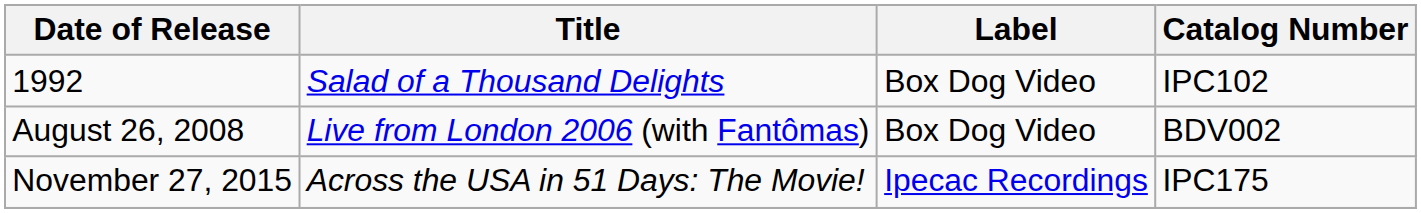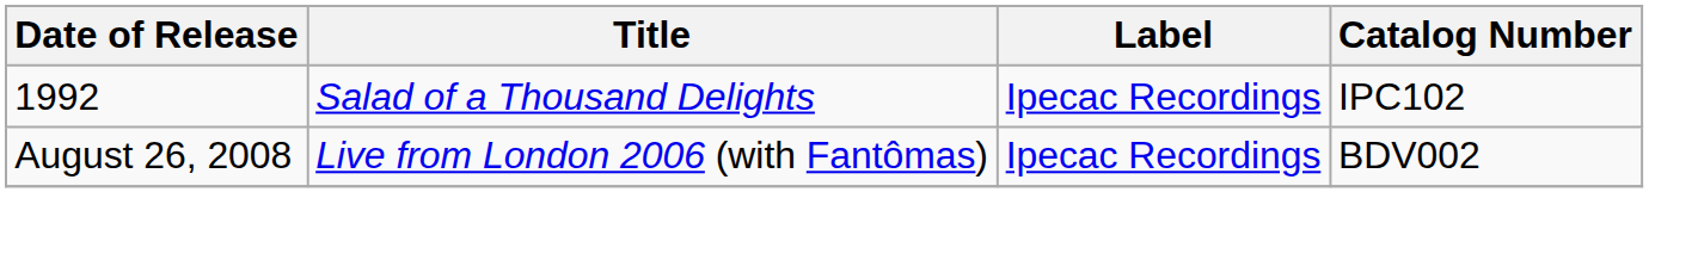1992 | Label: Box Dog Video -> Ipecac Recordings
August 26, 2008 | Label: Box Dog Video -> Ipecac Recordings
- row: November 27, 2015 | Across the USA in 51 Days: The Movie! | Ipecac Recordings | IPC175
